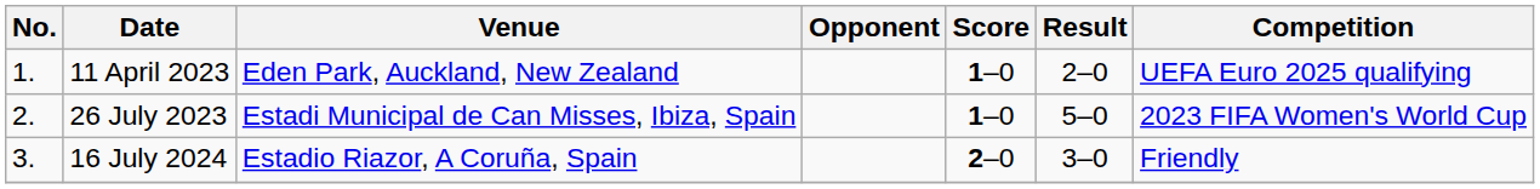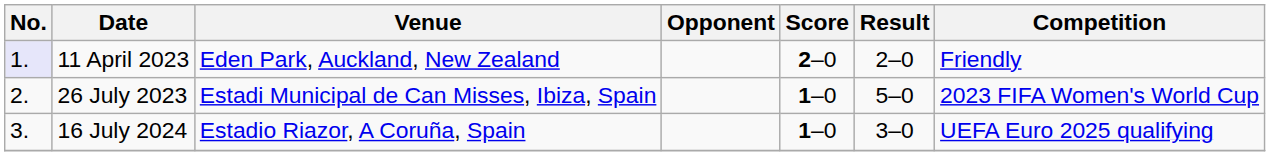11 April 2023 | No.: no background -> lavender background
11 April 2023 | Score: 1–0 -> 2–0
11 April 2023 | Competition: UEFA Euro 2025 qualifying -> Friendly
16 July 2024 | Score: 2–0 -> 1–0
16 July 2024 | Competition: Friendly -> UEFA Euro 2025 qualifying
